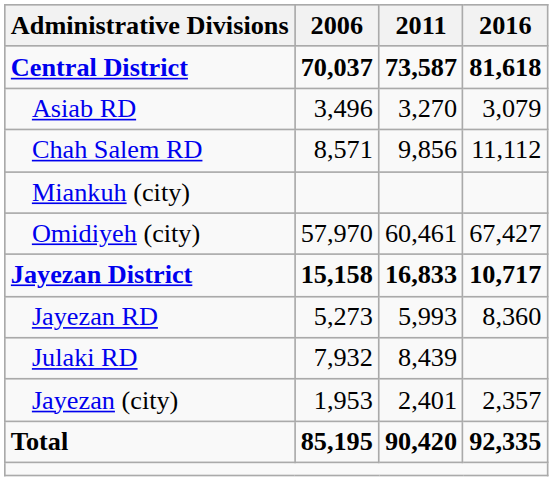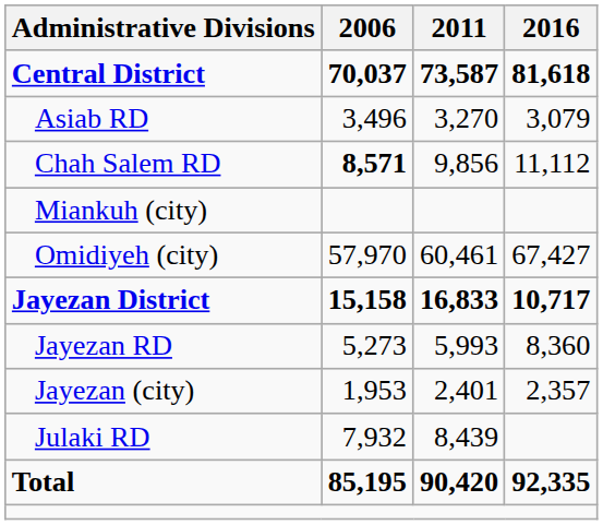Chah Salem RD | 2006: normal -> bold
rows swapped: Julaki RD <-> Jayezan (city)
